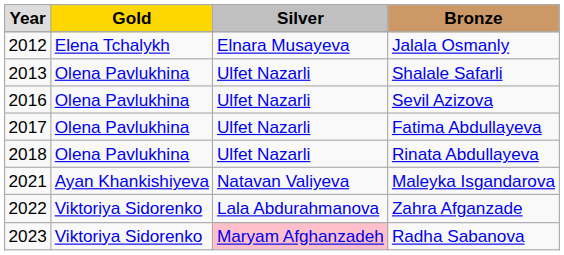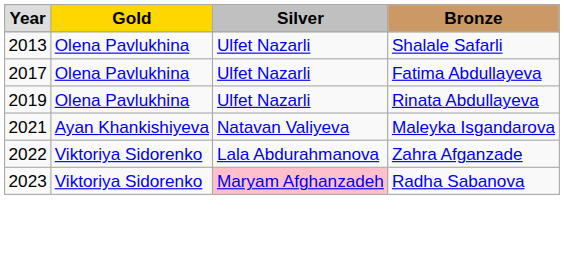- row: 2012 | Elena Tchalykh | Elnara Musayeva | Jalala Osmanly
- row: 2016 | Olena Pavlukhina | Ulfet Nazarli | Sevil Azizova
Rinata Abdullayeva | column 1: 2018 -> 2019
